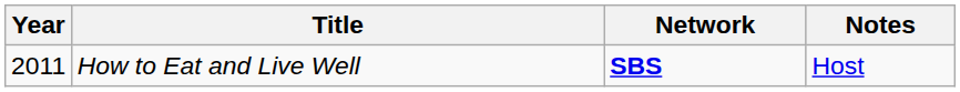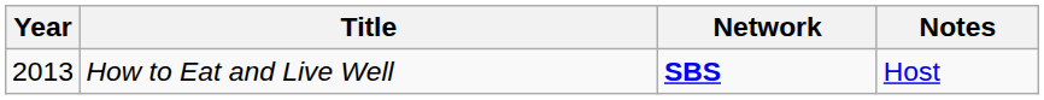How to Eat and Live Well | Year: 2011 -> 2013
